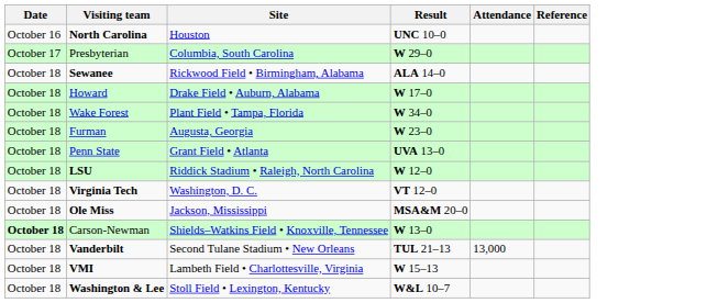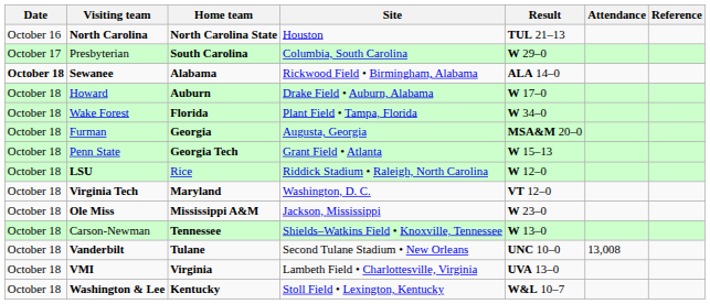+ column: Home team | North Carolina State | South Carolina | Alabama | Auburn | Florida | Georgia | Georgia Tech | Rice | Maryland | Mississippi A&M | Tennessee | Tulane | Virginia | Kentucky
North Carolina | Result: UNC 10–0 -> TUL 21–13
Sewanee | Date: normal -> bold
Furman | Result: W 23–0 -> MSA&M 20–0
Penn State | Result: UVA 13–0 -> W 15–13
Ole Miss | Result: MSA&M 20–0 -> W 23–0
Carson-Newman | Date: bold -> normal
Vanderbilt | Result: TUL 21–13 -> UNC 10–0
Vanderbilt | Attendance: 13,000 -> 13,008
VMI | Result: W 15–13 -> UVA 13–0
